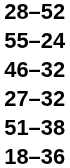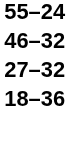- row: 28–52
- row: 51–38
